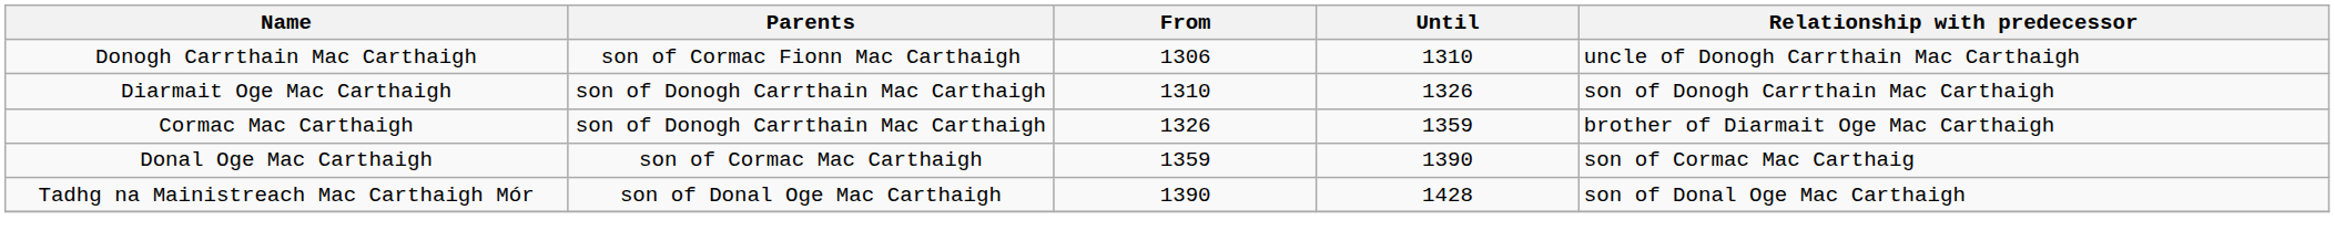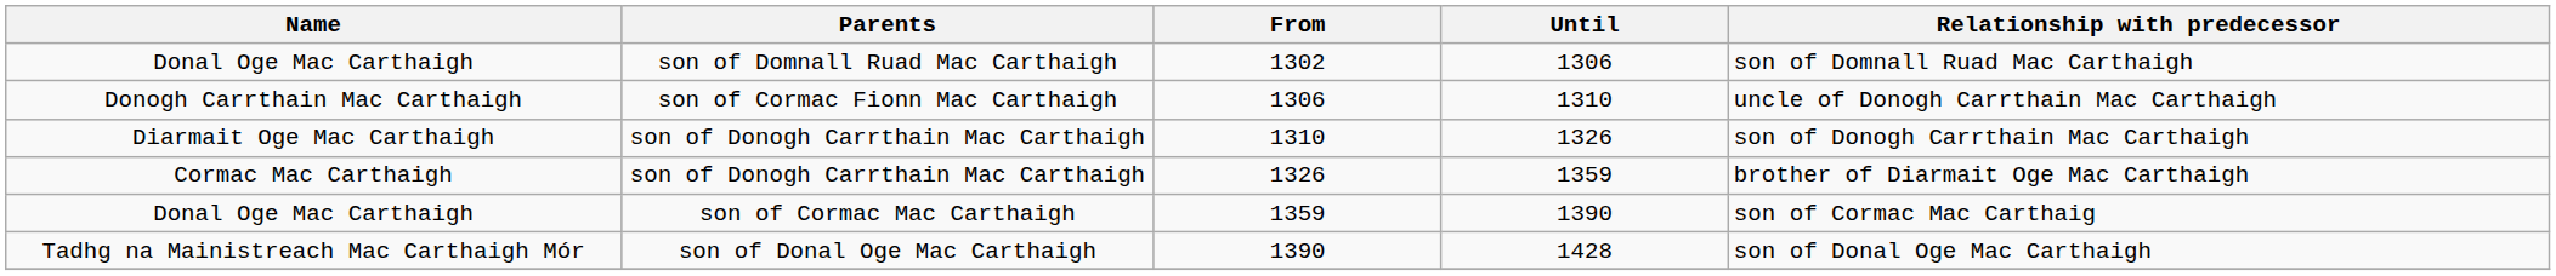+ row: Donal Oge Mac Carthaigh | son of Domnall Ruad Mac Carthaigh | 1302 | 1306 | son of Domnall Ruad Mac Carthaigh
